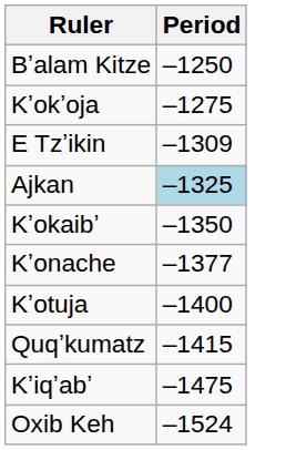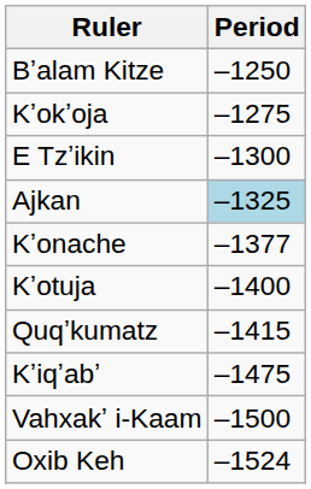E Tzʼikin | Period: –1309 -> –1300
- row: Kʼokaibʼ | –1350
+ row: Vahxakʼ i-Kaam | –1500
